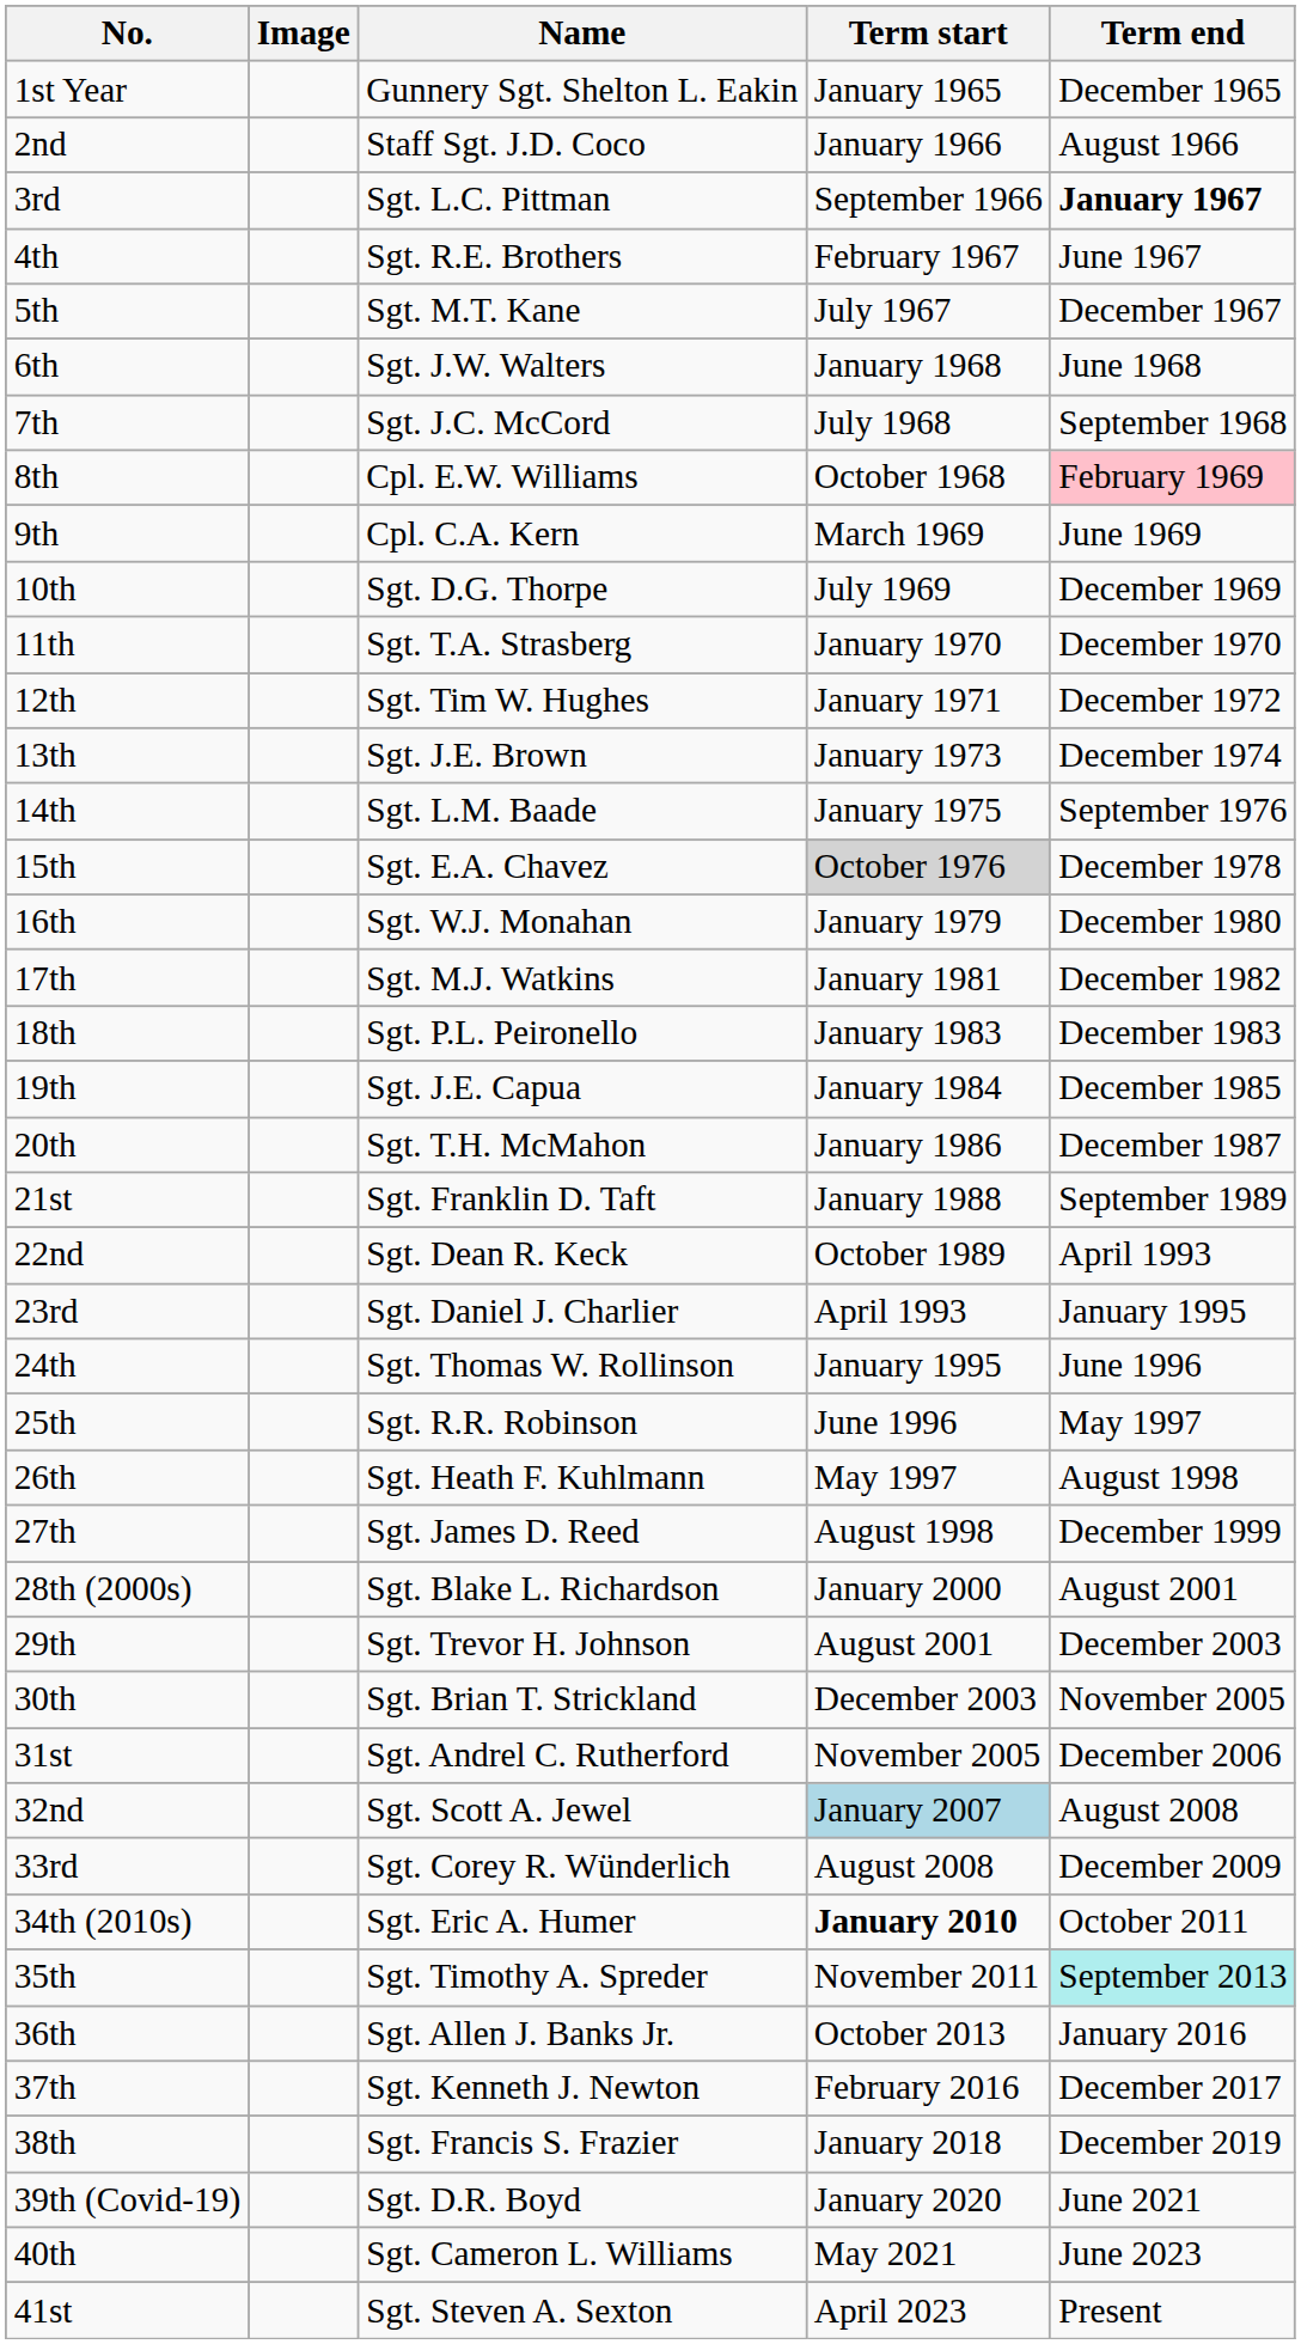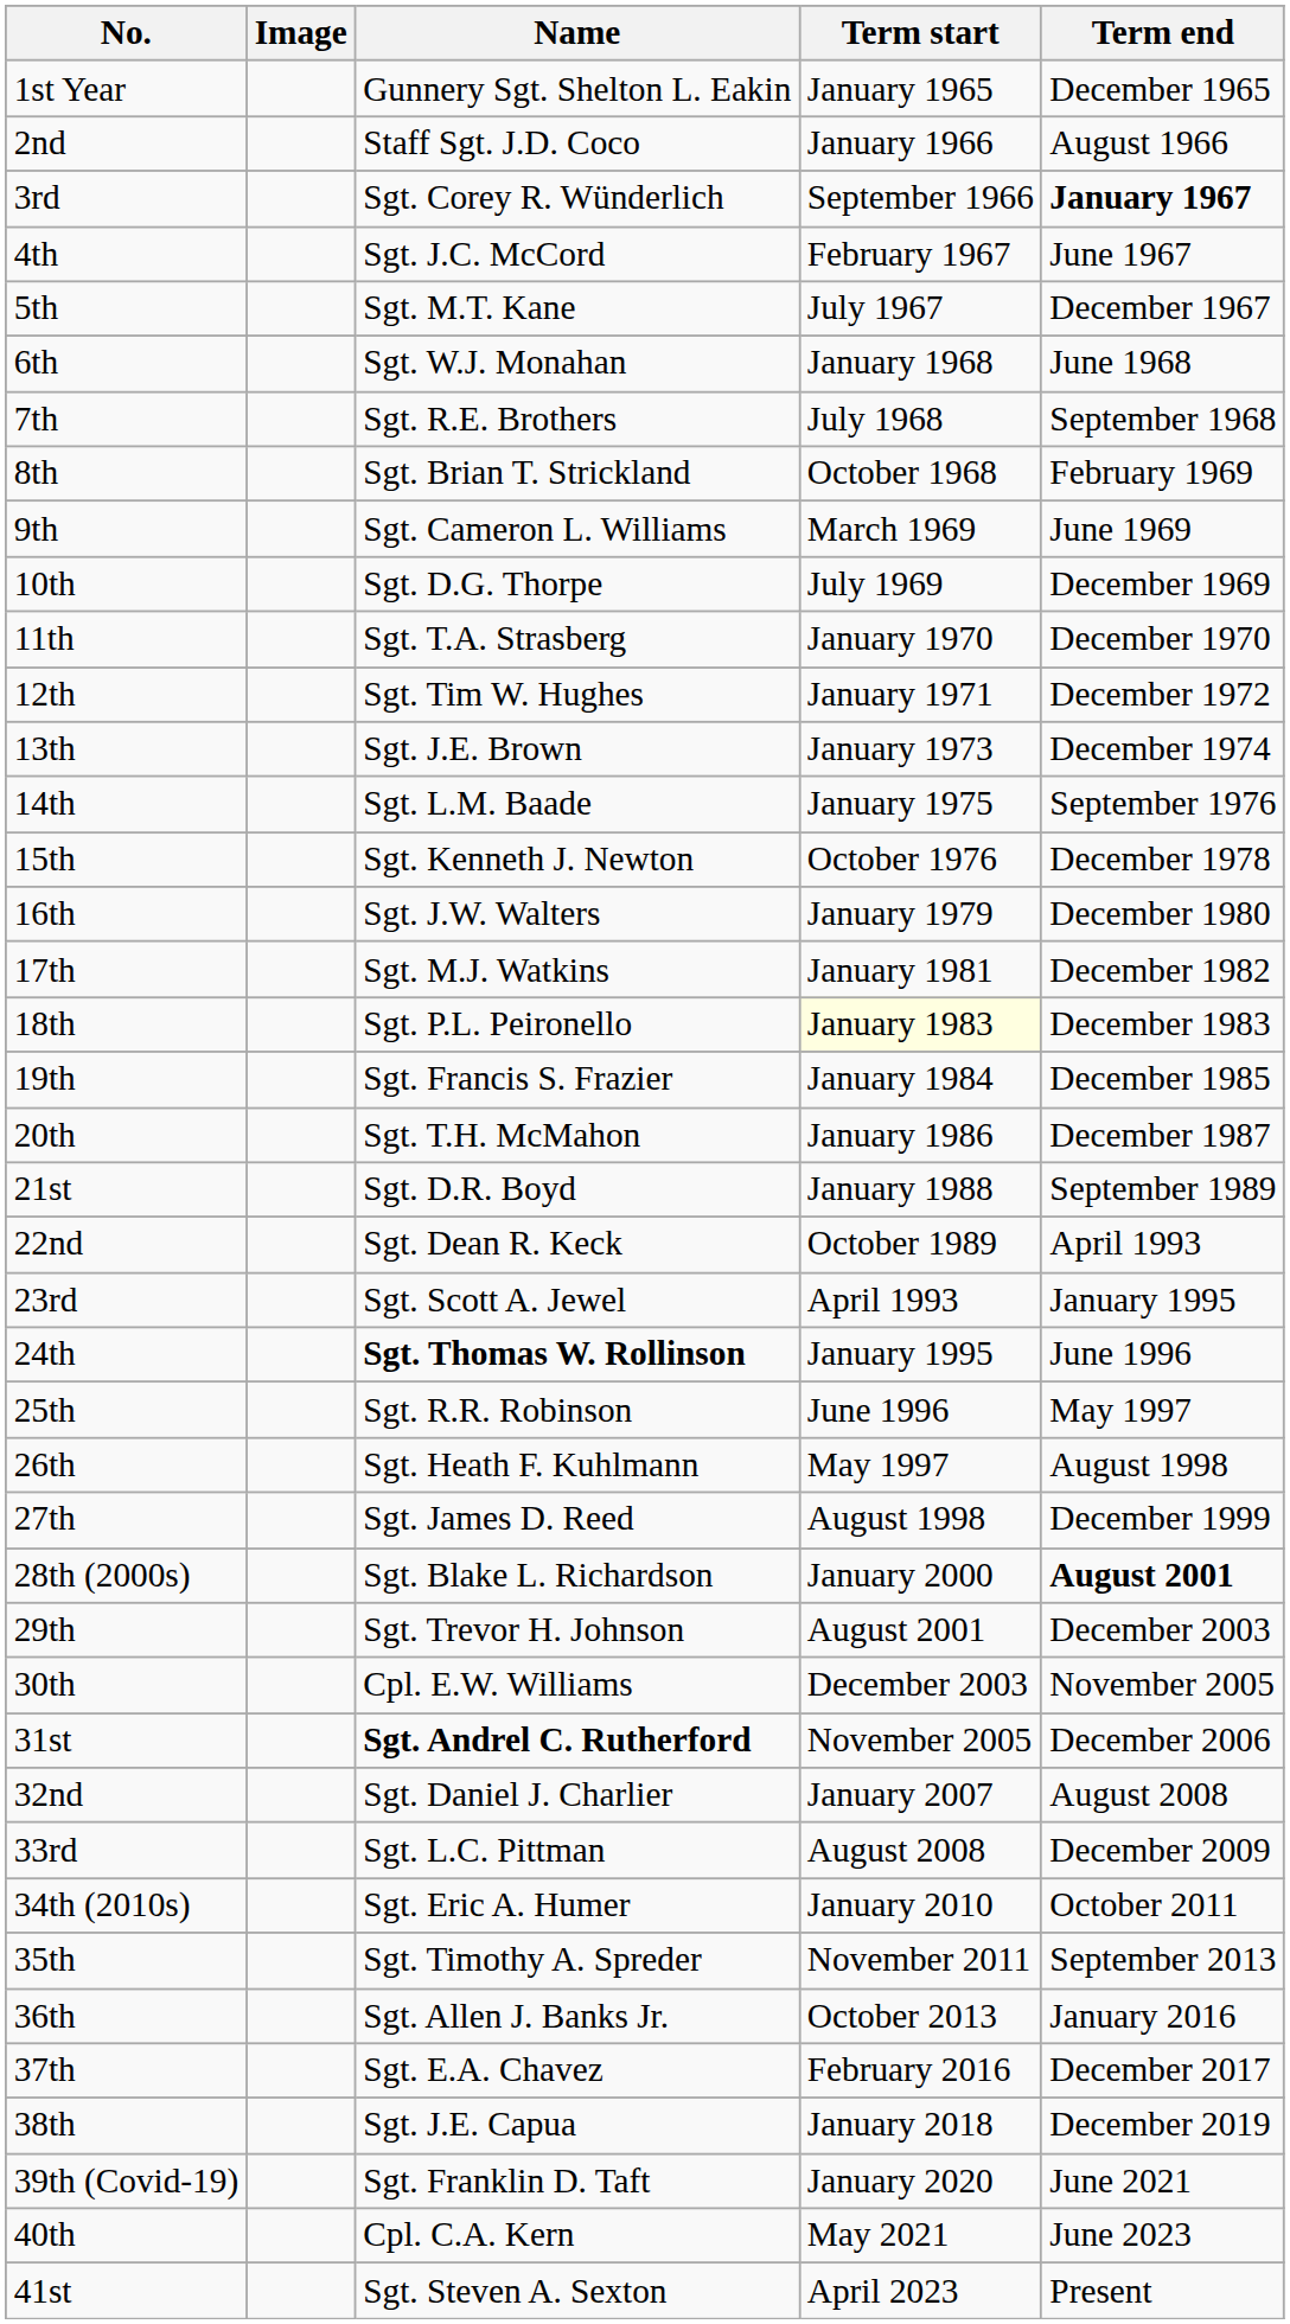3rd | Name: Sgt. L.C. Pittman -> Sgt. Corey R. Wünderlich
4th | Name: Sgt. R.E. Brothers -> Sgt. J.C. McCord
6th | Name: Sgt. J.W. Walters -> Sgt. W.J. Monahan
7th | Name: Sgt. J.C. McCord -> Sgt. R.E. Brothers
8th | Name: Cpl. E.W. Williams -> Sgt. Brian T. Strickland
8th | Term end: pink background -> no background
9th | Name: Cpl. C.A. Kern -> Sgt. Cameron L. Williams
15th | Name: Sgt. E.A. Chavez -> Sgt. Kenneth J. Newton
15th | Term start: lightgrey background -> no background
16th | Name: Sgt. W.J. Monahan -> Sgt. J.W. Walters
18th | Term start: no background -> lightyellow background
19th | Name: Sgt. J.E. Capua -> Sgt. Francis S. Frazier
21st | Name: Sgt. Franklin D. Taft -> Sgt. D.R. Boyd
23rd | Name: Sgt. Daniel J. Charlier -> Sgt. Scott A. Jewel
24th | Name: normal -> bold
28th (2000s) | Term end: normal -> bold
30th | Name: Sgt. Brian T. Strickland -> Cpl. E.W. Williams
31st | Name: normal -> bold
32nd | Name: Sgt. Scott A. Jewel -> Sgt. Daniel J. Charlier
32nd | Term start: lightblue background -> no background
33rd | Name: Sgt. Corey R. Wünderlich -> Sgt. L.C. Pittman
34th (2010s) | Term start: bold -> normal
35th | Term end: paleturquoise background -> no background
37th | Name: Sgt. Kenneth J. Newton -> Sgt. E.A. Chavez
38th | Name: Sgt. Francis S. Frazier -> Sgt. J.E. Capua
39th (Covid-19) | Name: Sgt. D.R. Boyd -> Sgt. Franklin D. Taft
40th | Name: Sgt. Cameron L. Williams -> Cpl. C.A. Kern
